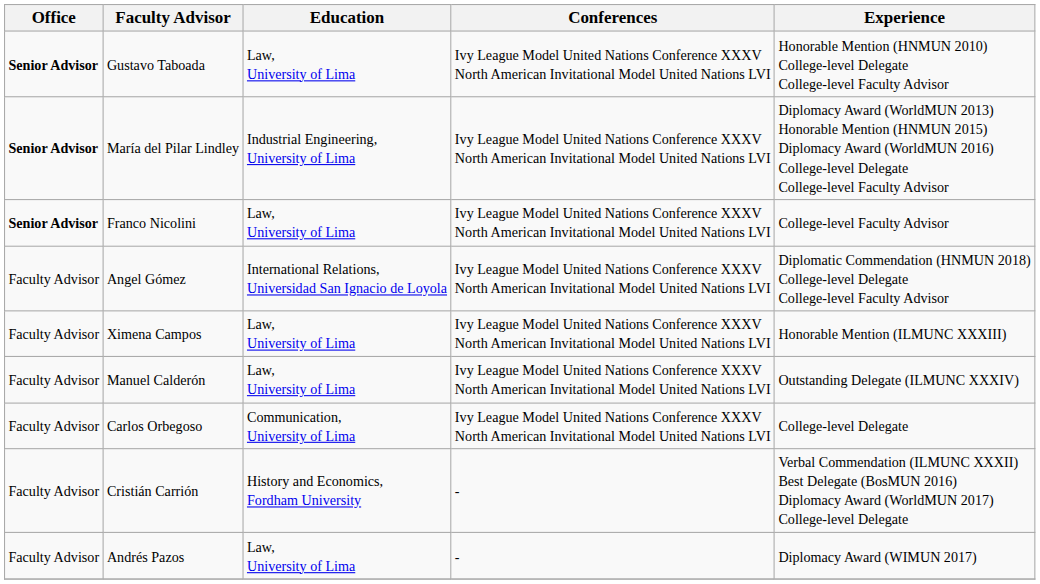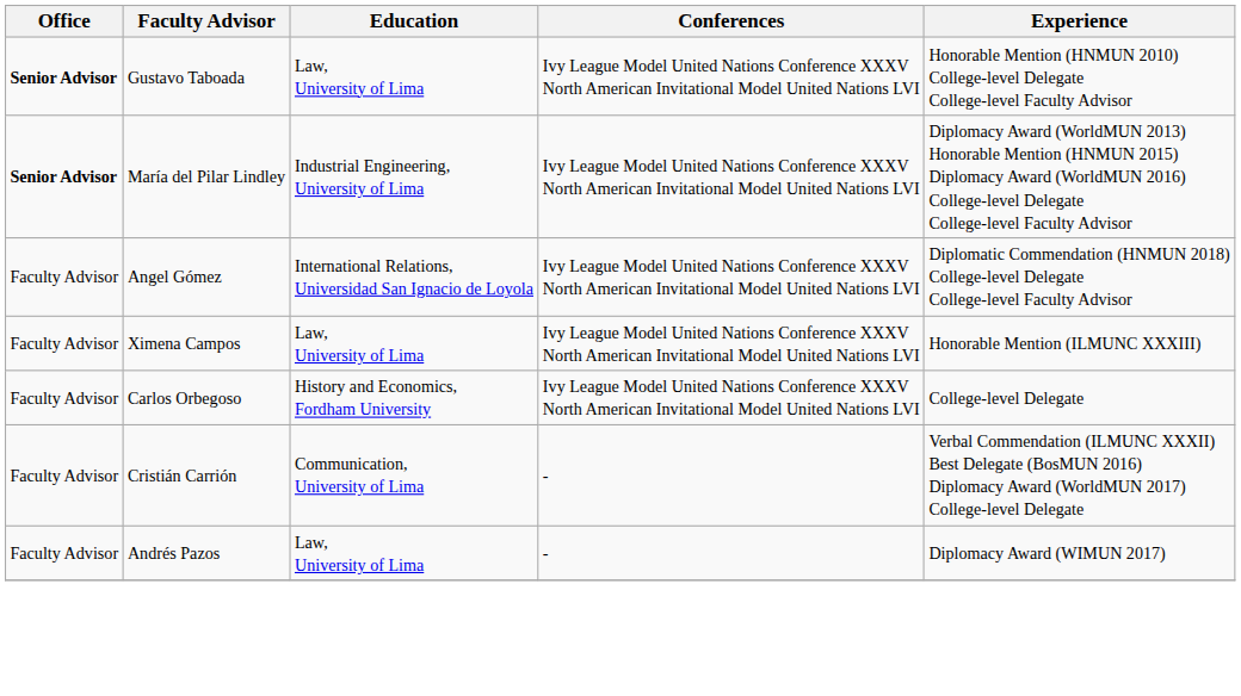- row: Senior Advisor | Franco Nicolini | Law, University of Lima | Ivy League Model United Nations Conference XXXV North American Invitational Model United Nations LVI | College-level Faculty Advisor
- row: Faculty Advisor | Manuel Calderón | Law, University of Lima | Ivy League Model United Nations Conference XXXV North American Invitational Model United Nations LVI | Outstanding Delegate (ILMUNC XXXIV)
Carlos Orbegoso | Education: Communication, University of Lima -> History and Economics, Fordham University
Cristián Carrión | Education: History and Economics, Fordham University -> Communication, University of Lima
